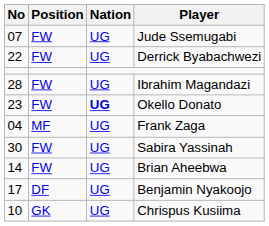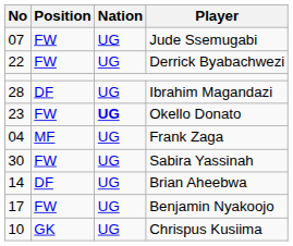Ibrahim Magandazi | Position: FW -> DF
Brian Aheebwa | Position: FW -> DF
Benjamin Nyakoojo | Position: DF -> FW
